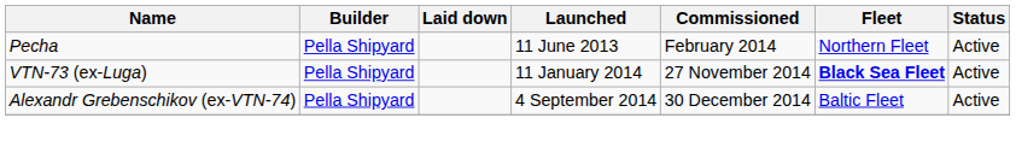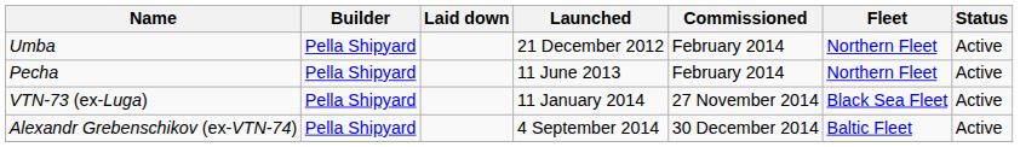+ row: Umba | Pella Shipyard | 21 December 2012 | February 2014 | Northern Fleet | Active
VTN-73 (ex-Luga) | Fleet: bold -> normal
